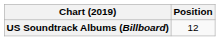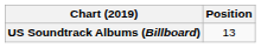US Soundtrack Albums (Billboard) | Position: 12 -> 13
